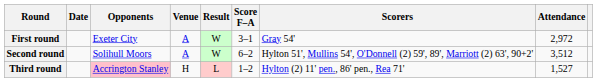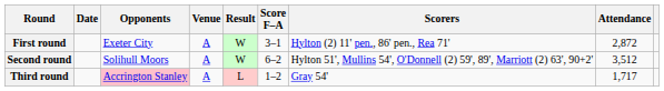First round | Scorers: Gray 54' -> Hylton (2) 11' pen., 86' pen., Rea 71'
First round | Attendance: 2,972 -> 2,872
Third round | Venue: H -> A
Third round | Scorers: Hylton (2) 11' pen., 86' pen., Rea 71' -> Gray 54'
Third round | Attendance: 1,527 -> 1,717
